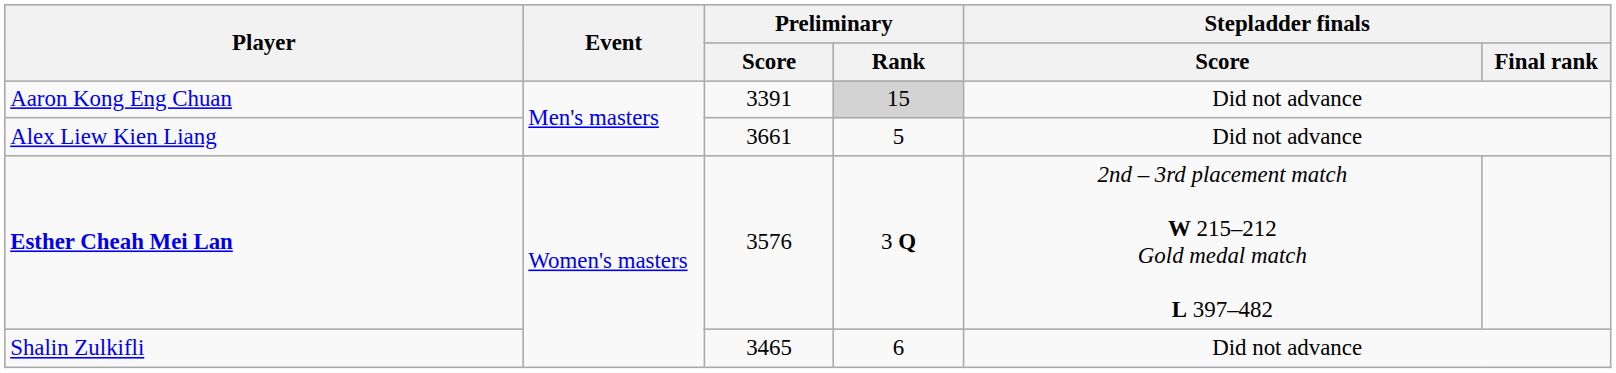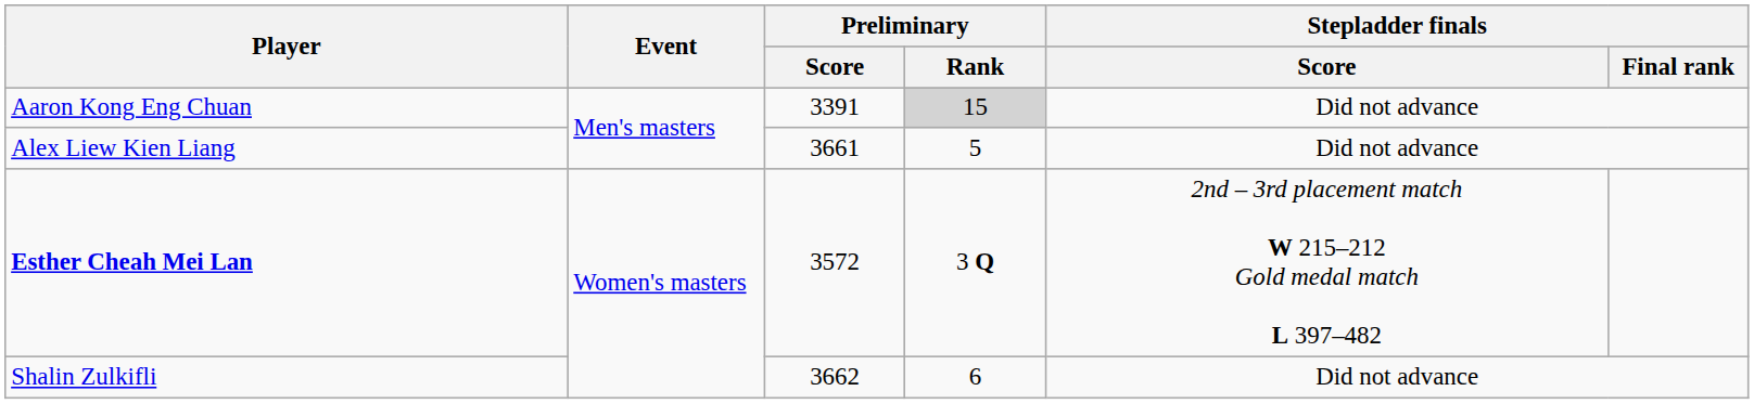Esther Cheah Mei Lan | Preliminary / Score: 3576 -> 3572
Shalin Zulkifli | Preliminary / Score: 3465 -> 3662
